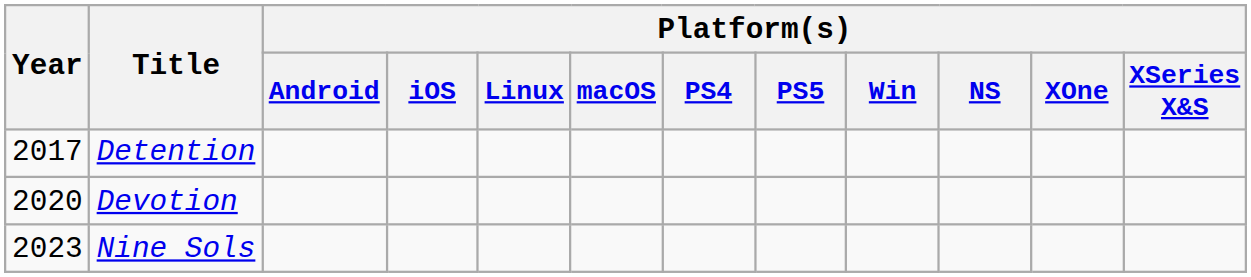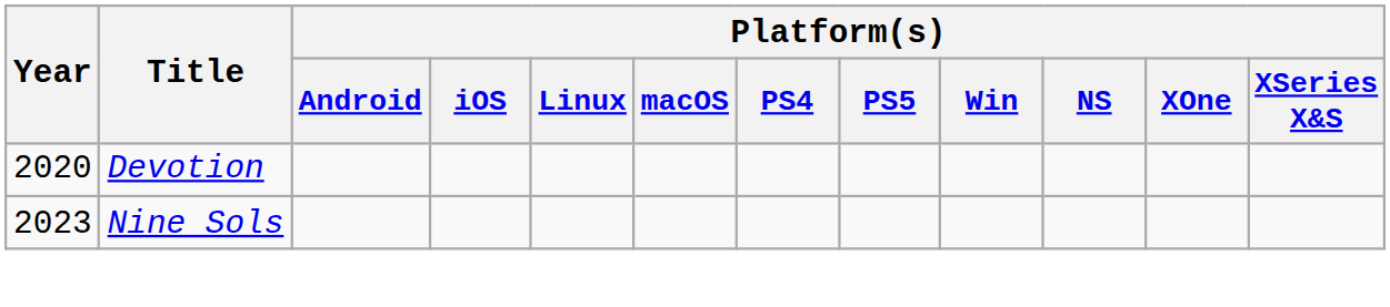- row: 2017 | Detention
